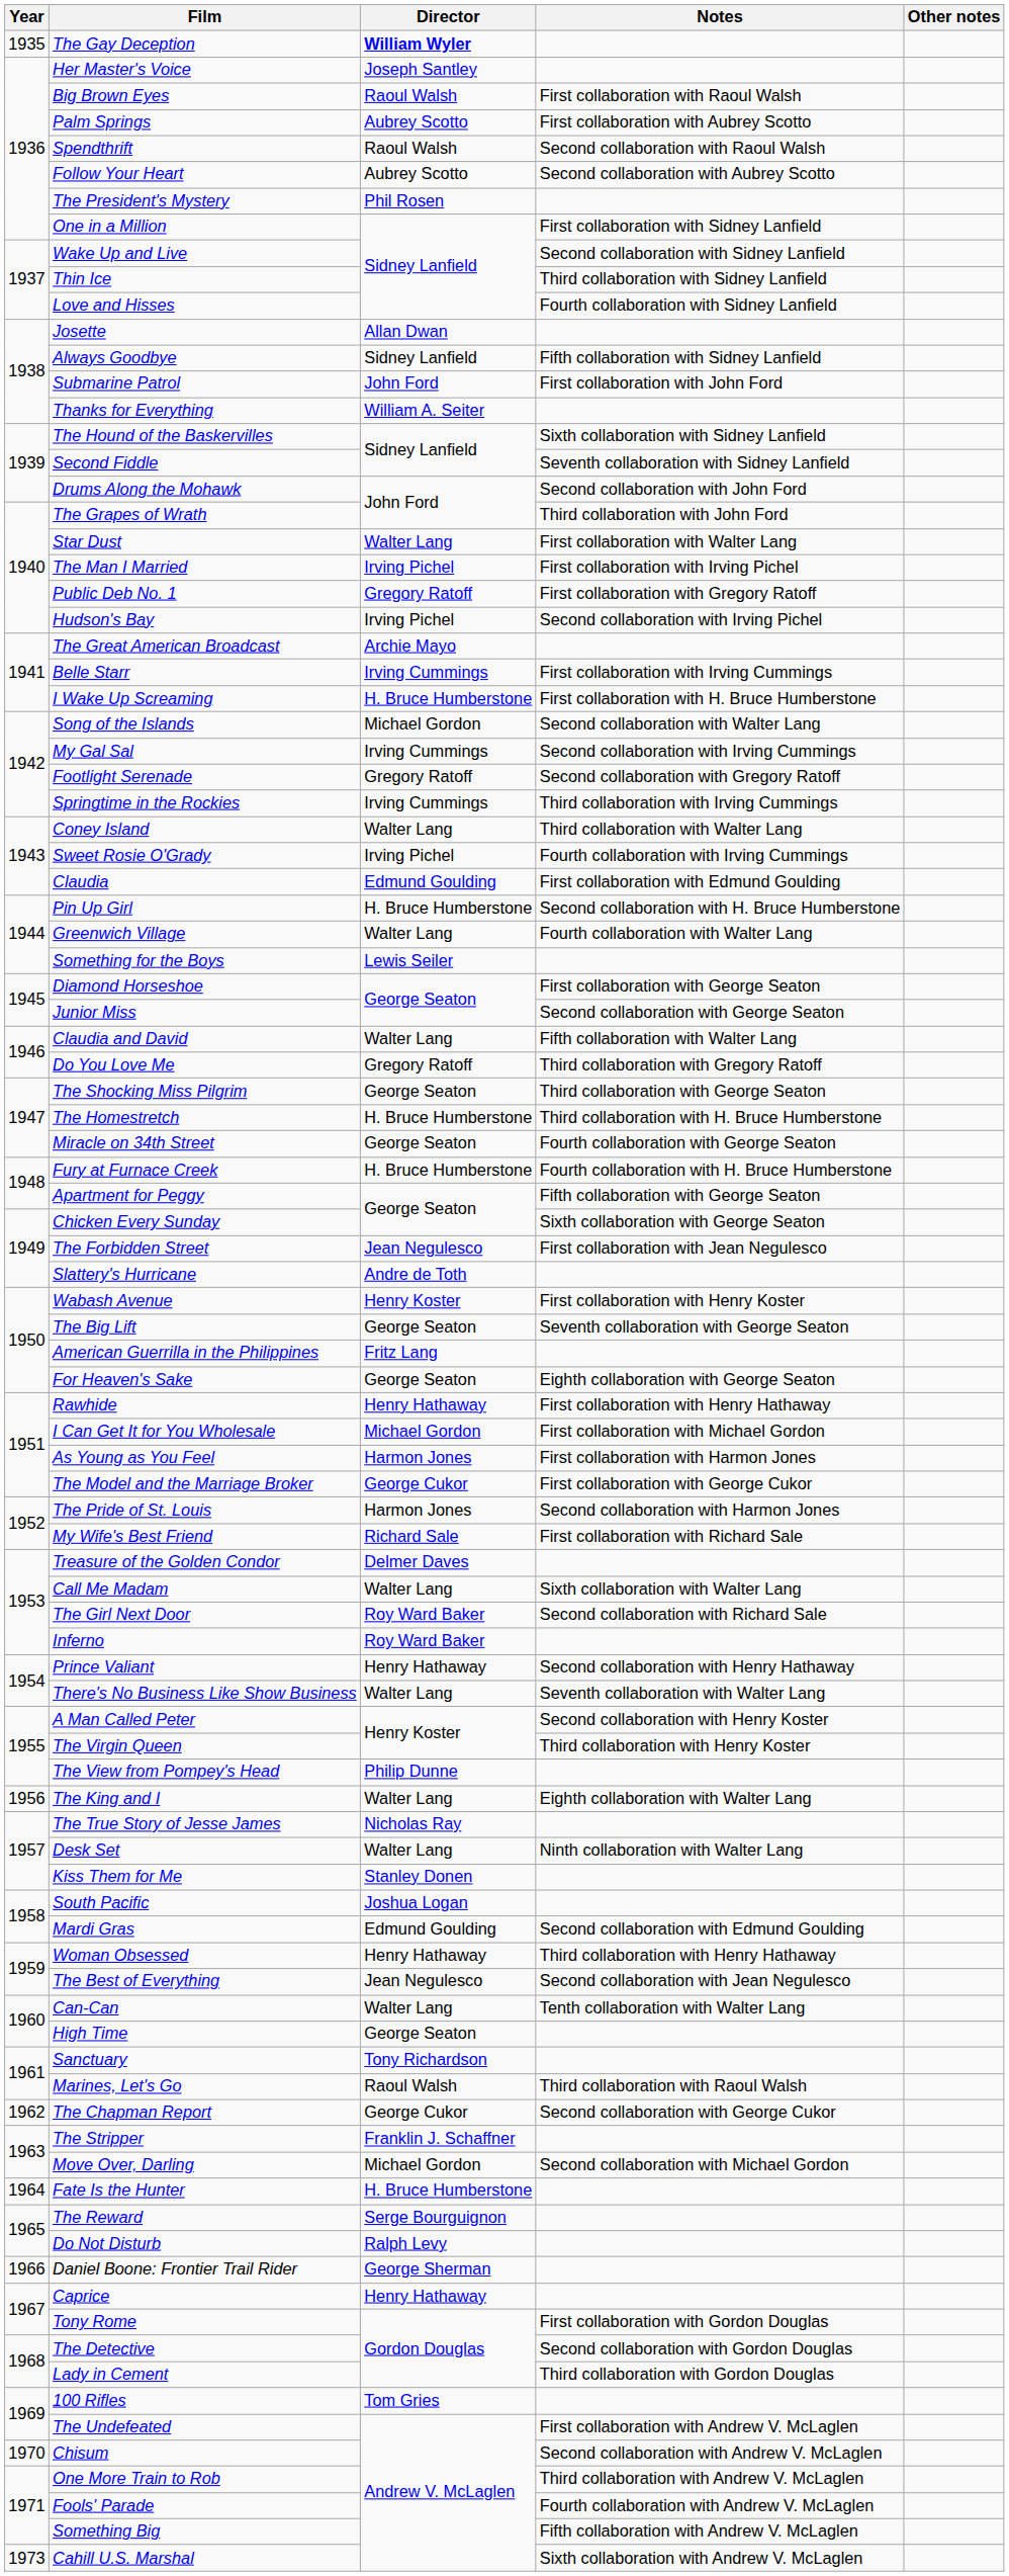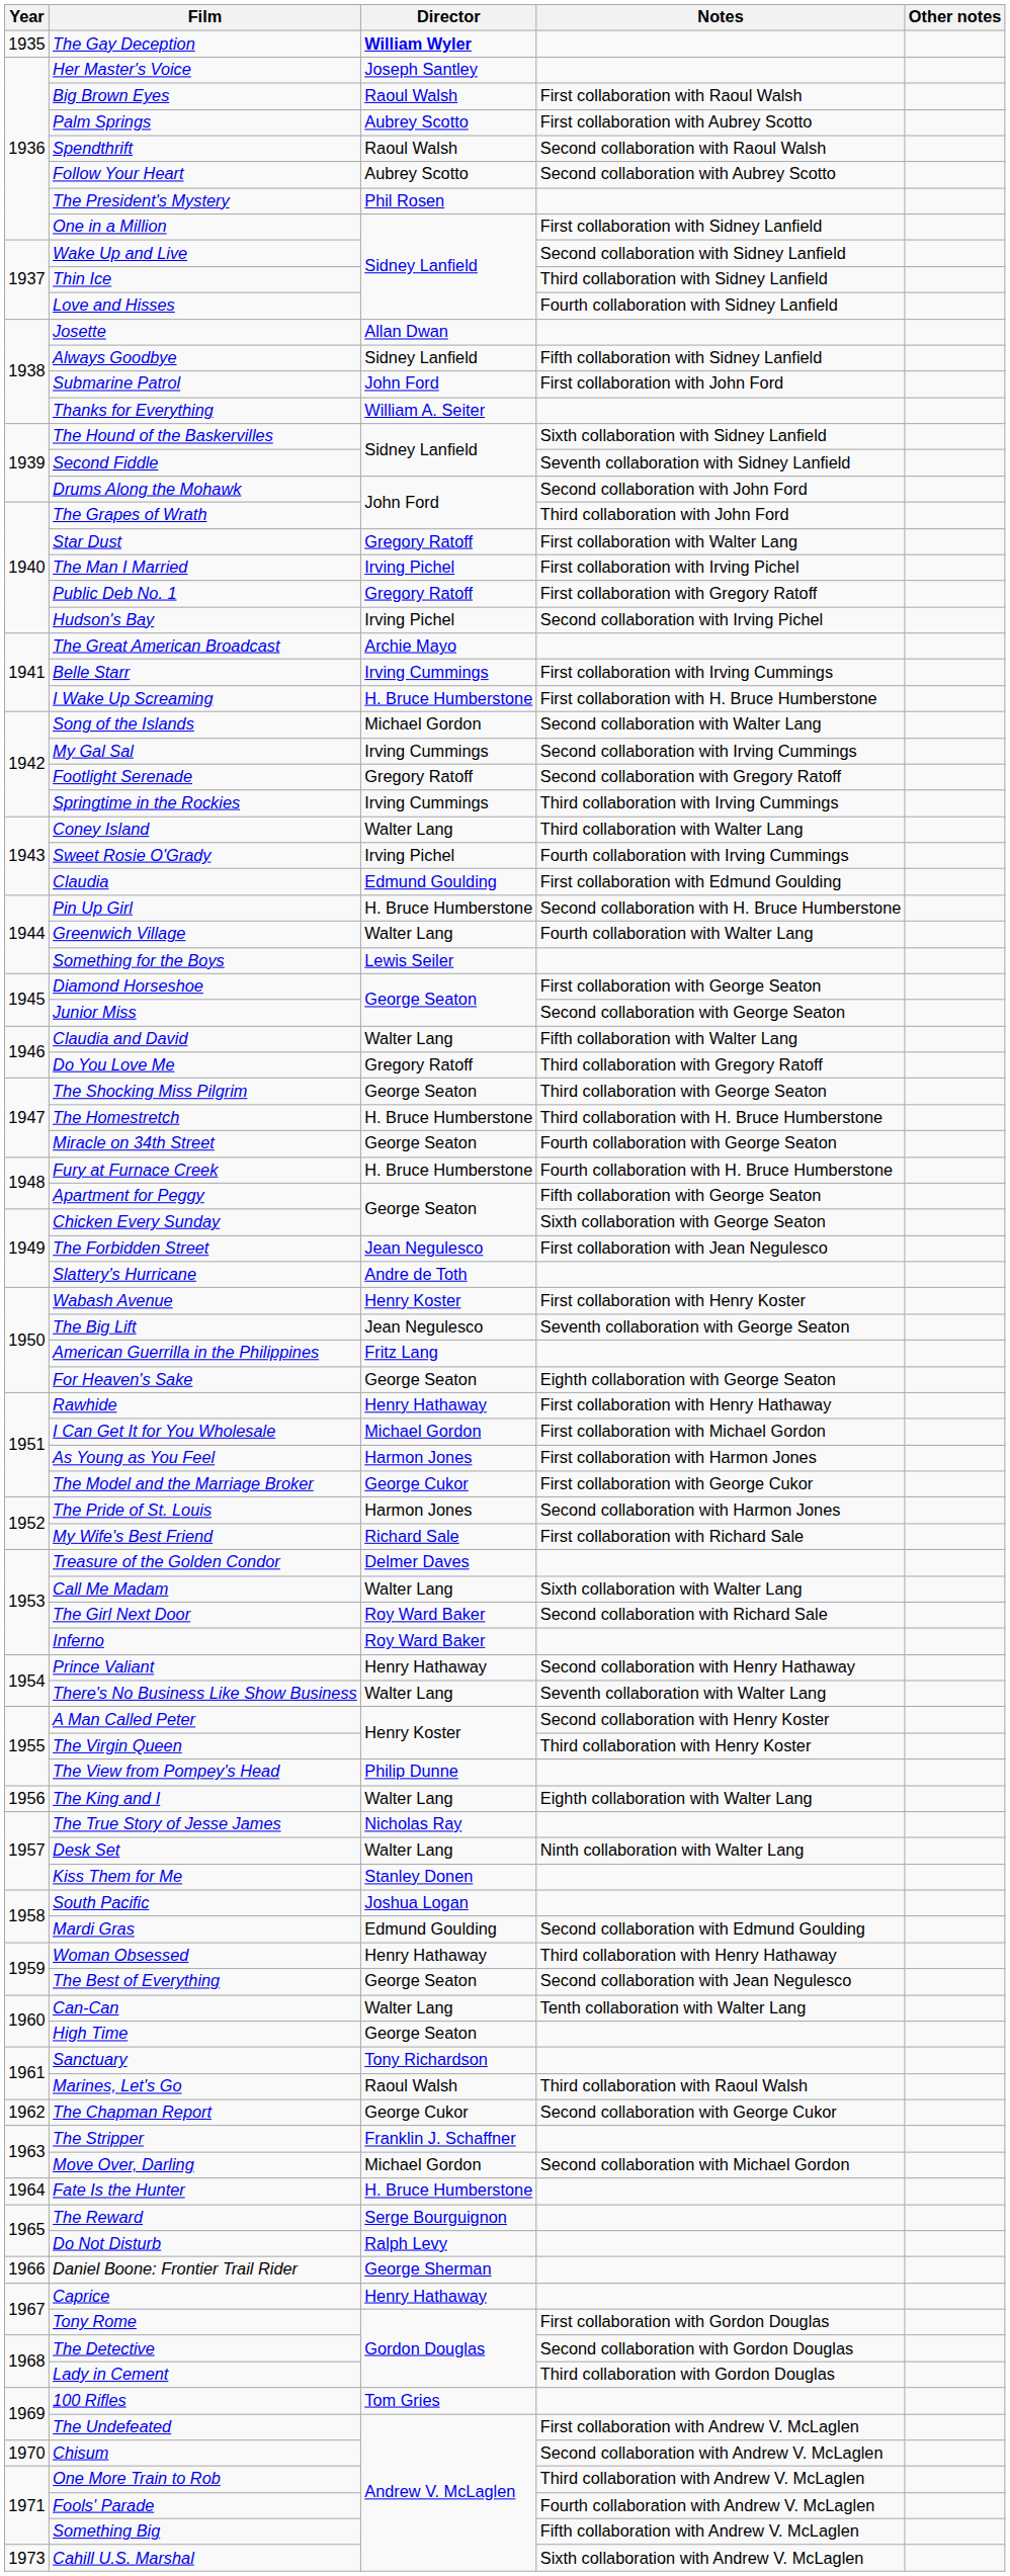Star Dust | Director: Walter Lang -> Gregory Ratoff
The Big Lift | Director: George Seaton -> Jean Negulesco
The Best of Everything | Director: Jean Negulesco -> George Seaton
